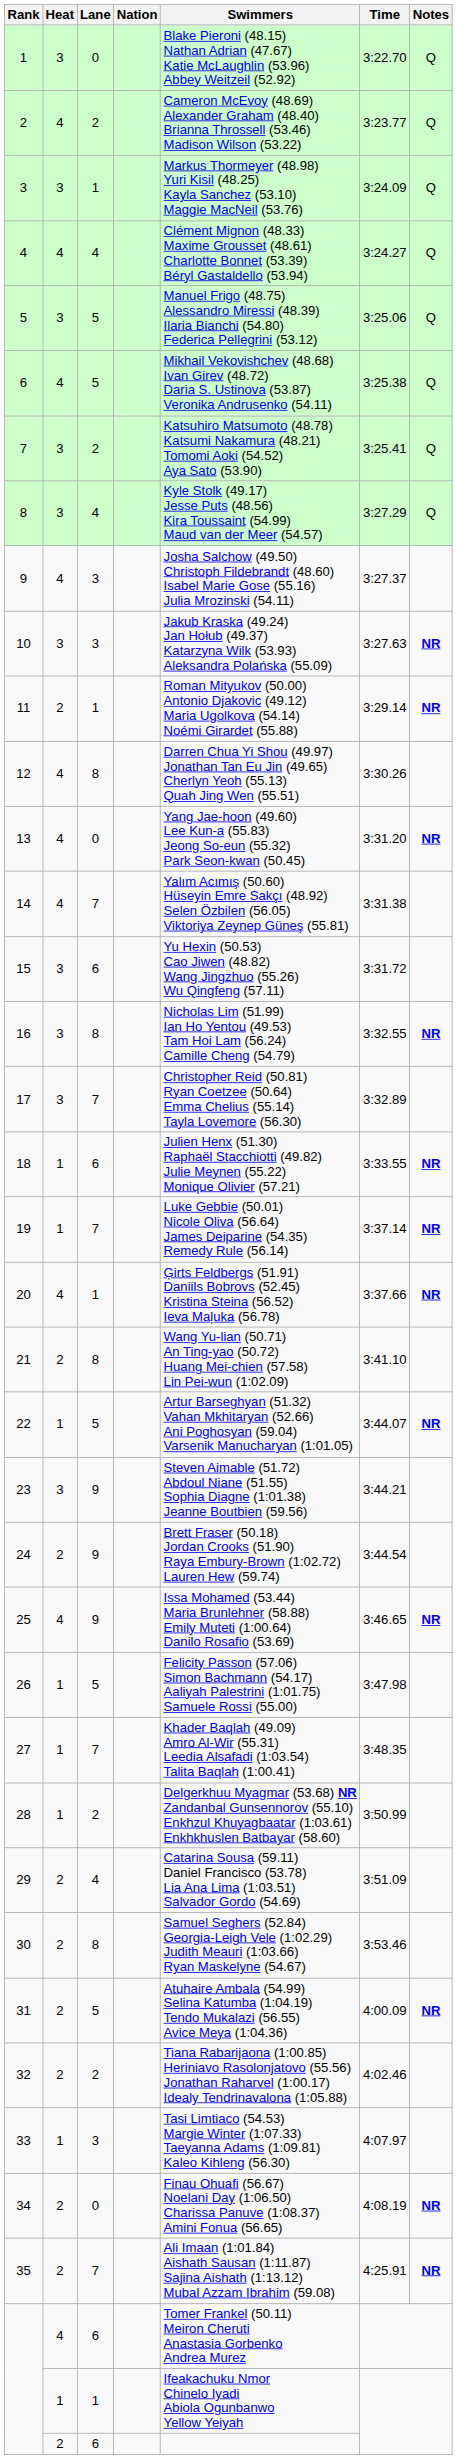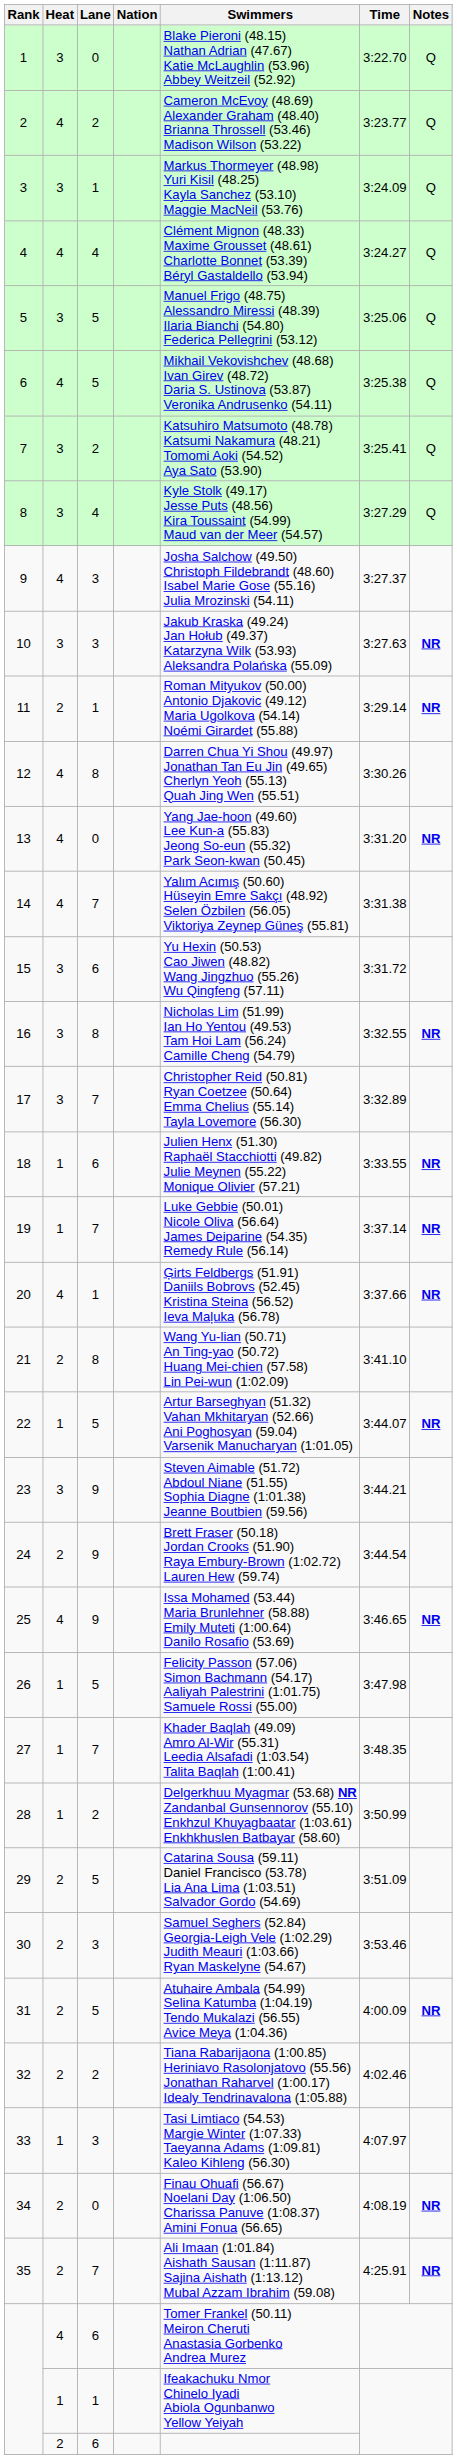29 | Lane: 4 -> 5
30 | Lane: 8 -> 3
